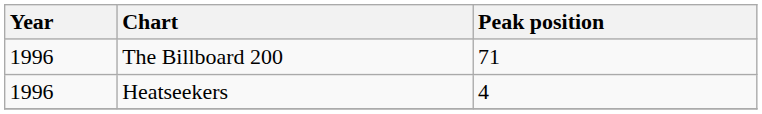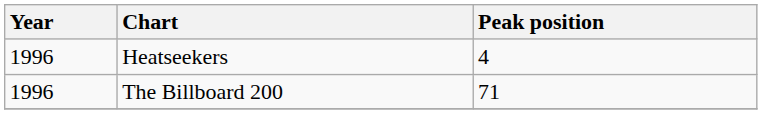rows swapped: Heatseekers <-> The Billboard 200
